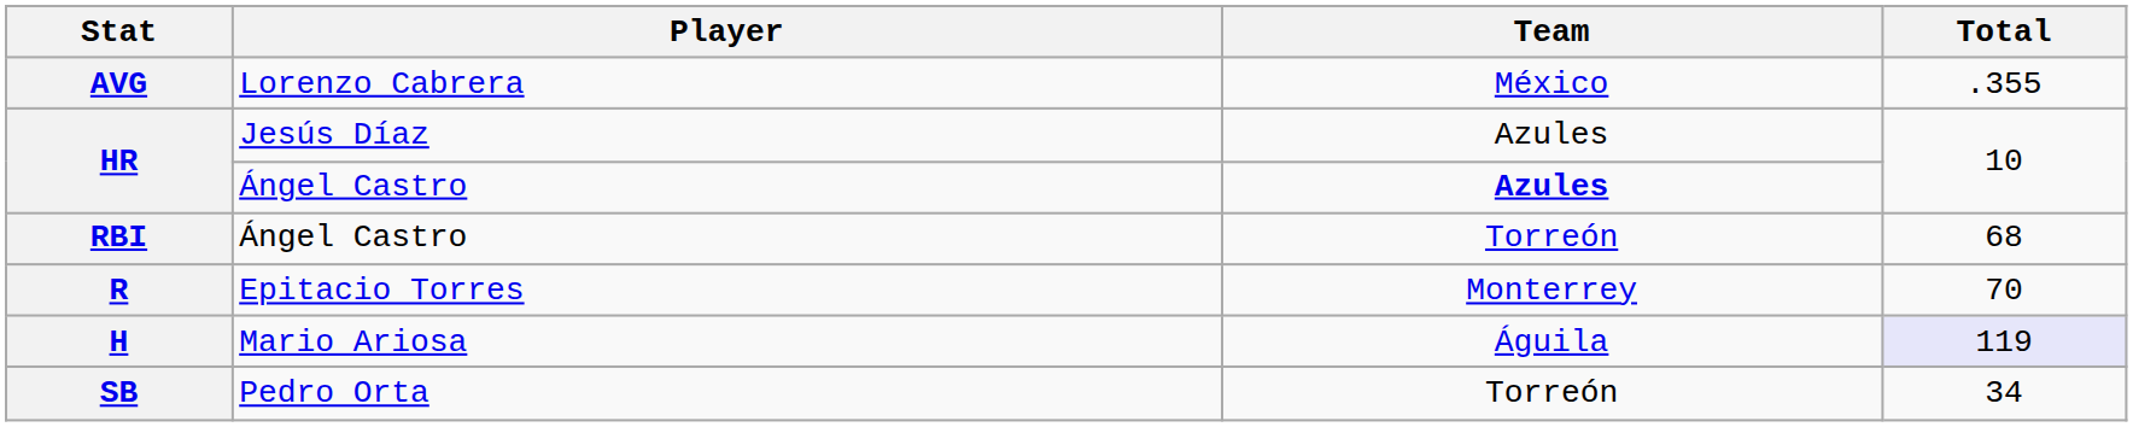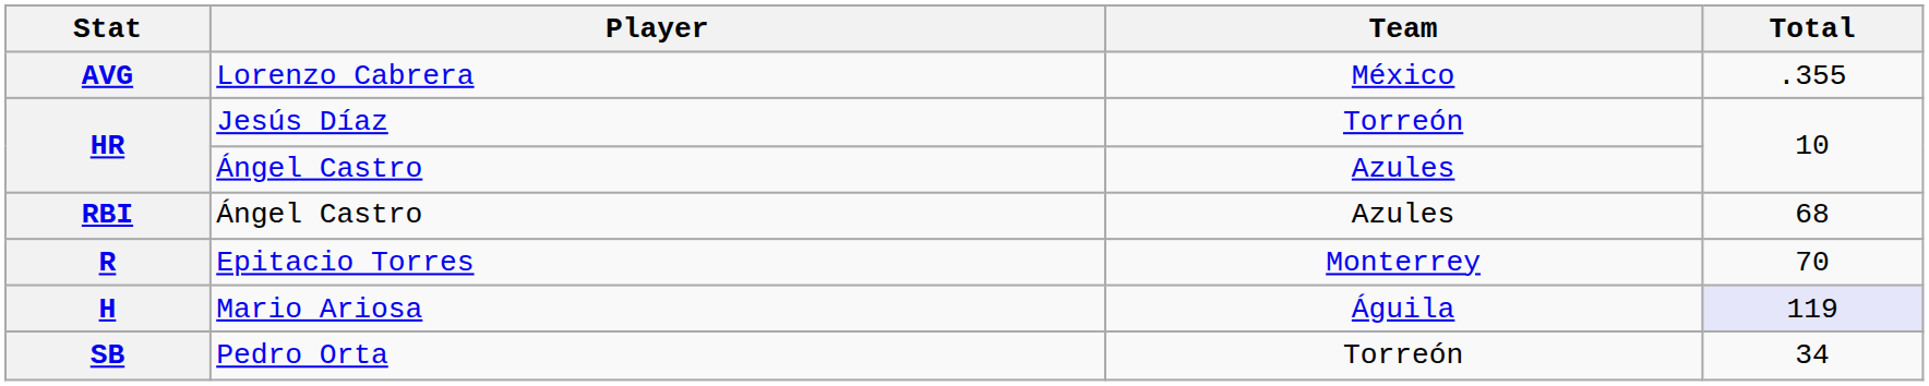HR / Jesús Díaz | Team: Azules -> Torreón
HR / Ángel Castro | Team: bold -> normal
RBI | Team: Torreón -> Azules
